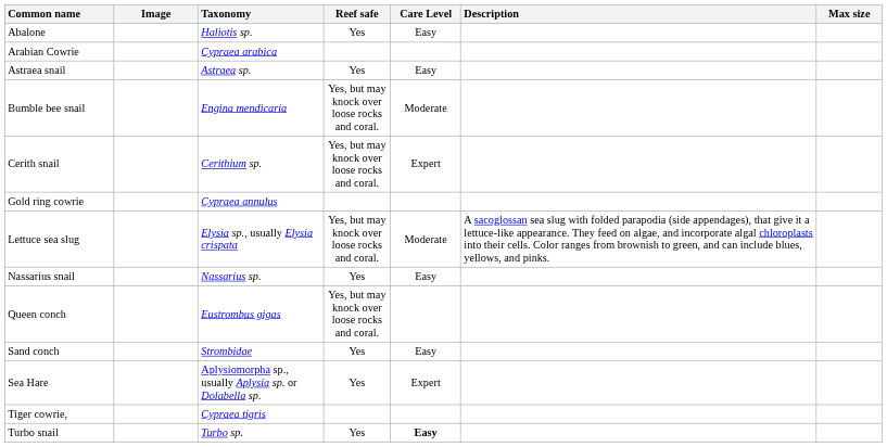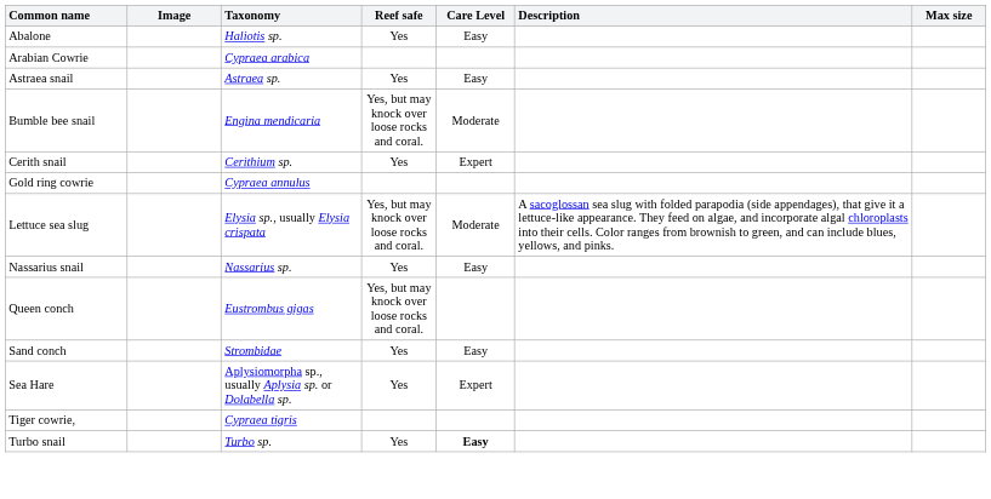Cerith snail | Reef safe: Yes, but may knock over loose rocks and coral. -> Yes
